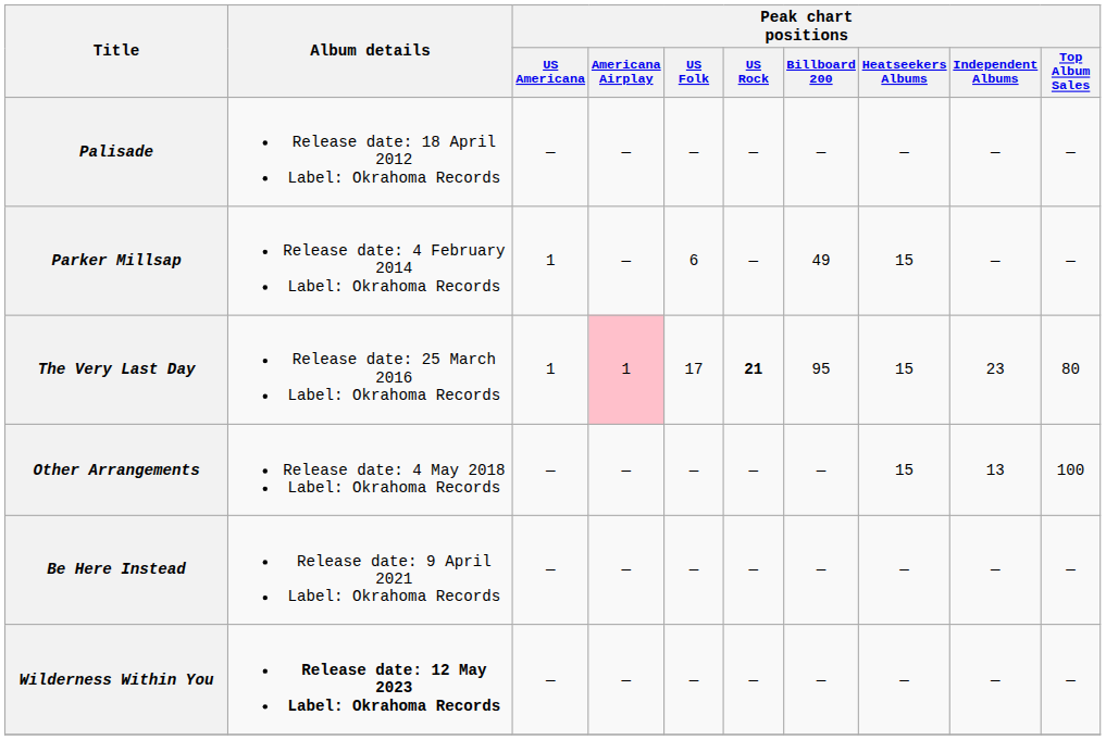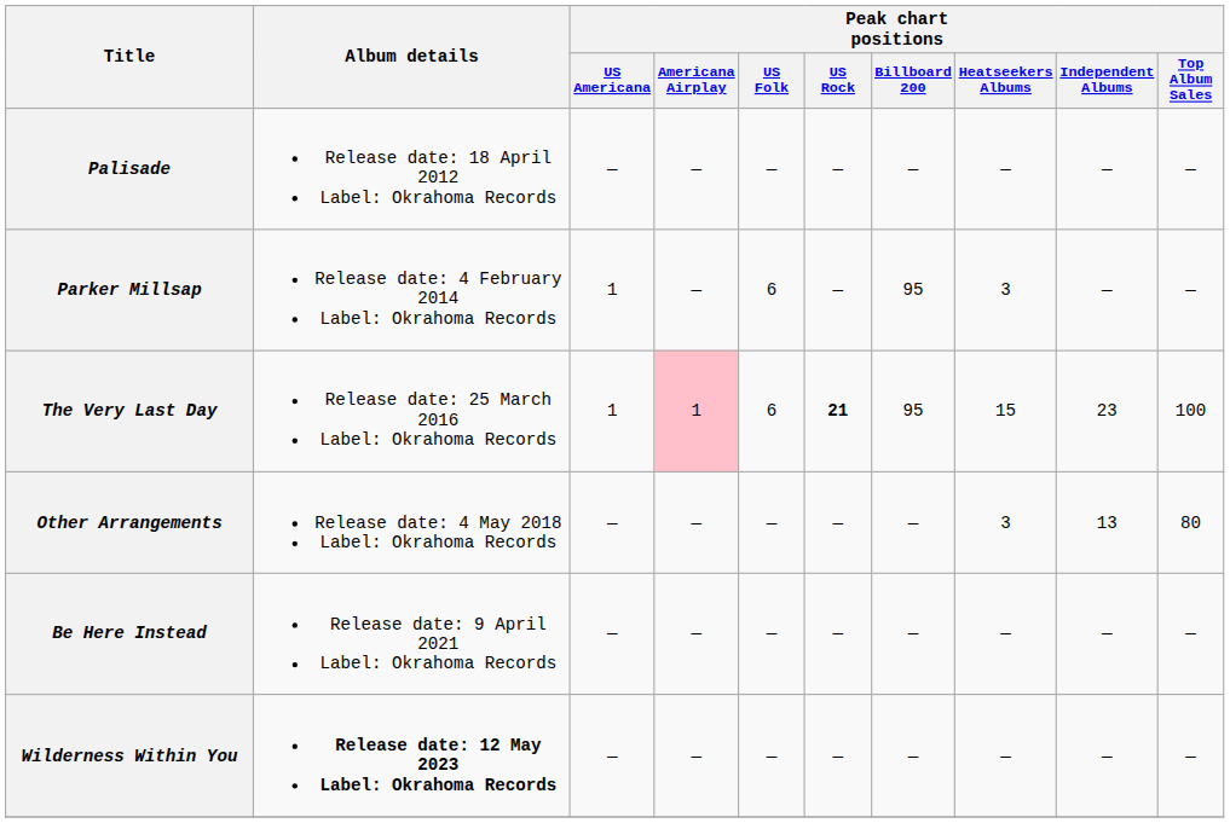Parker Millsap | Peak chart positions / Billboard 200: 49 -> 95
Parker Millsap | Peak chart positions / Heatseekers Albums: 15 -> 3
The Very Last Day | Peak chart positions / US Folk: 17 -> 6
The Very Last Day | Peak chart positions / Top Album Sales: 80 -> 100
Other Arrangements | Peak chart positions / Heatseekers Albums: 15 -> 3
Other Arrangements | Peak chart positions / Top Album Sales: 100 -> 80
